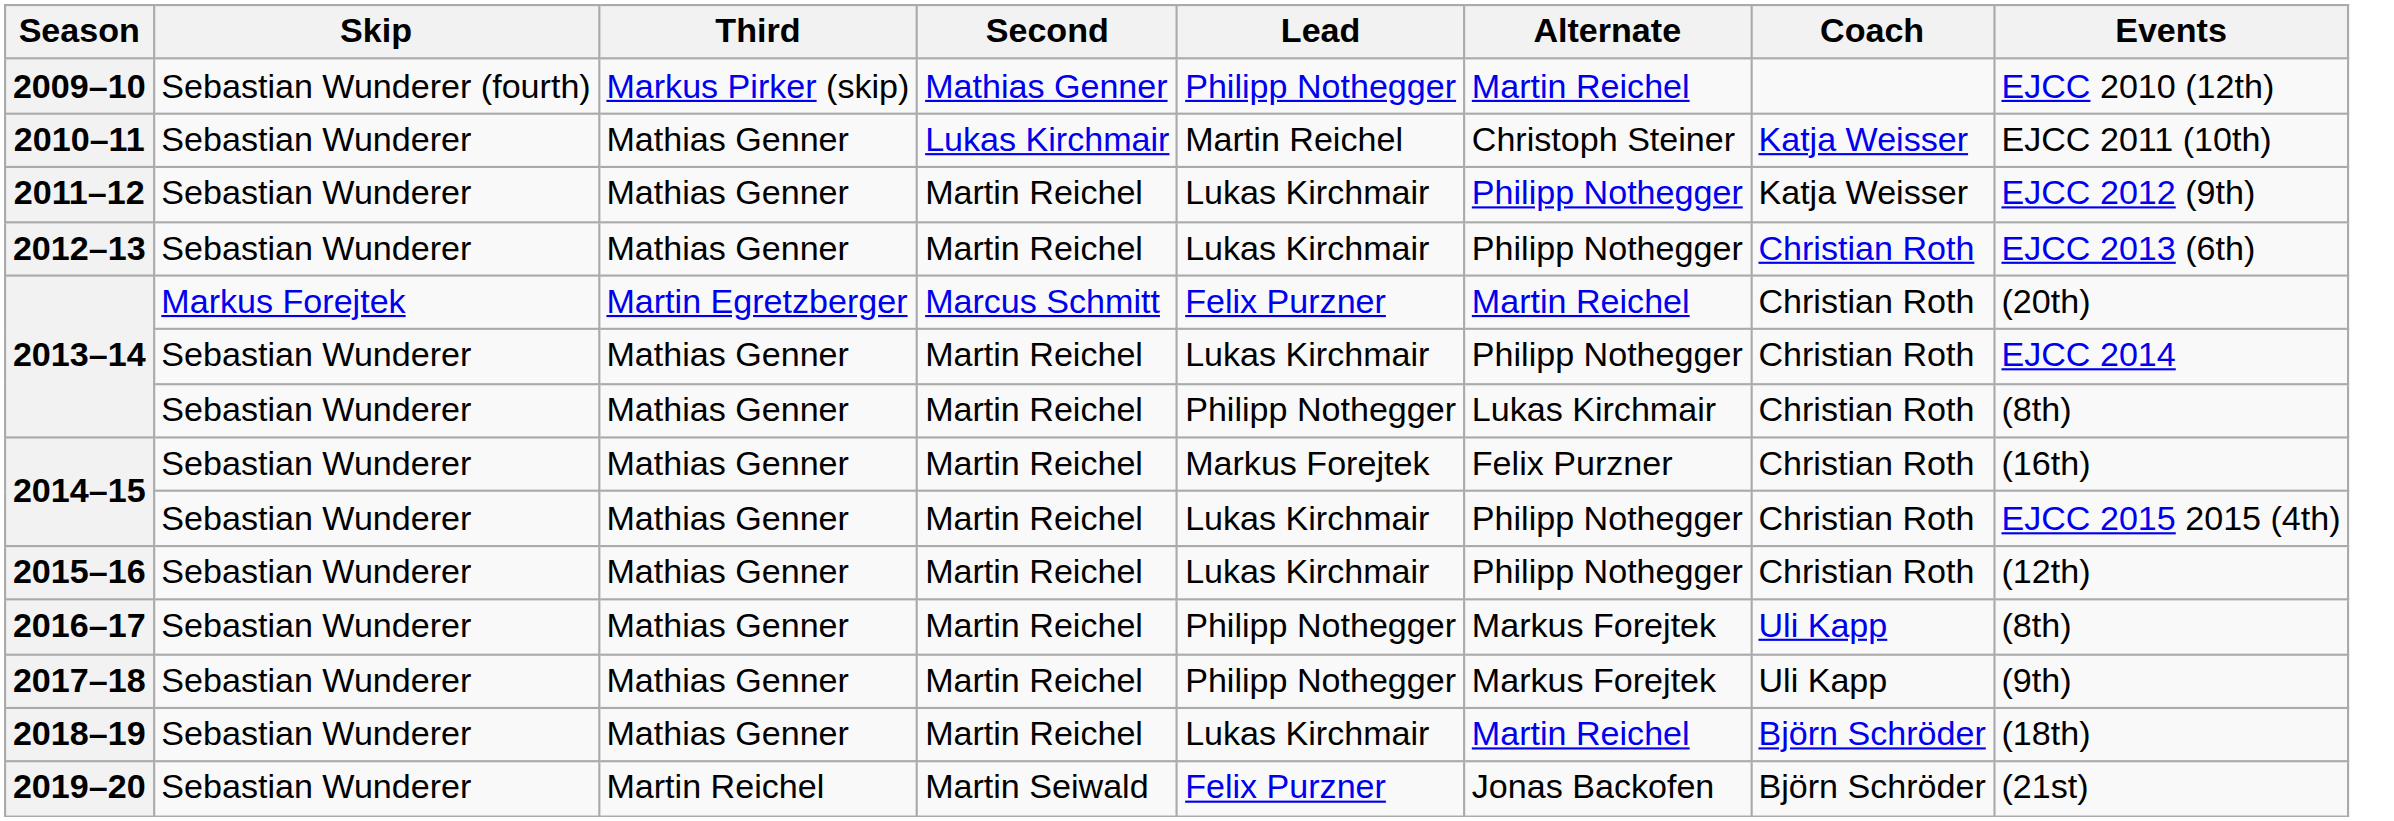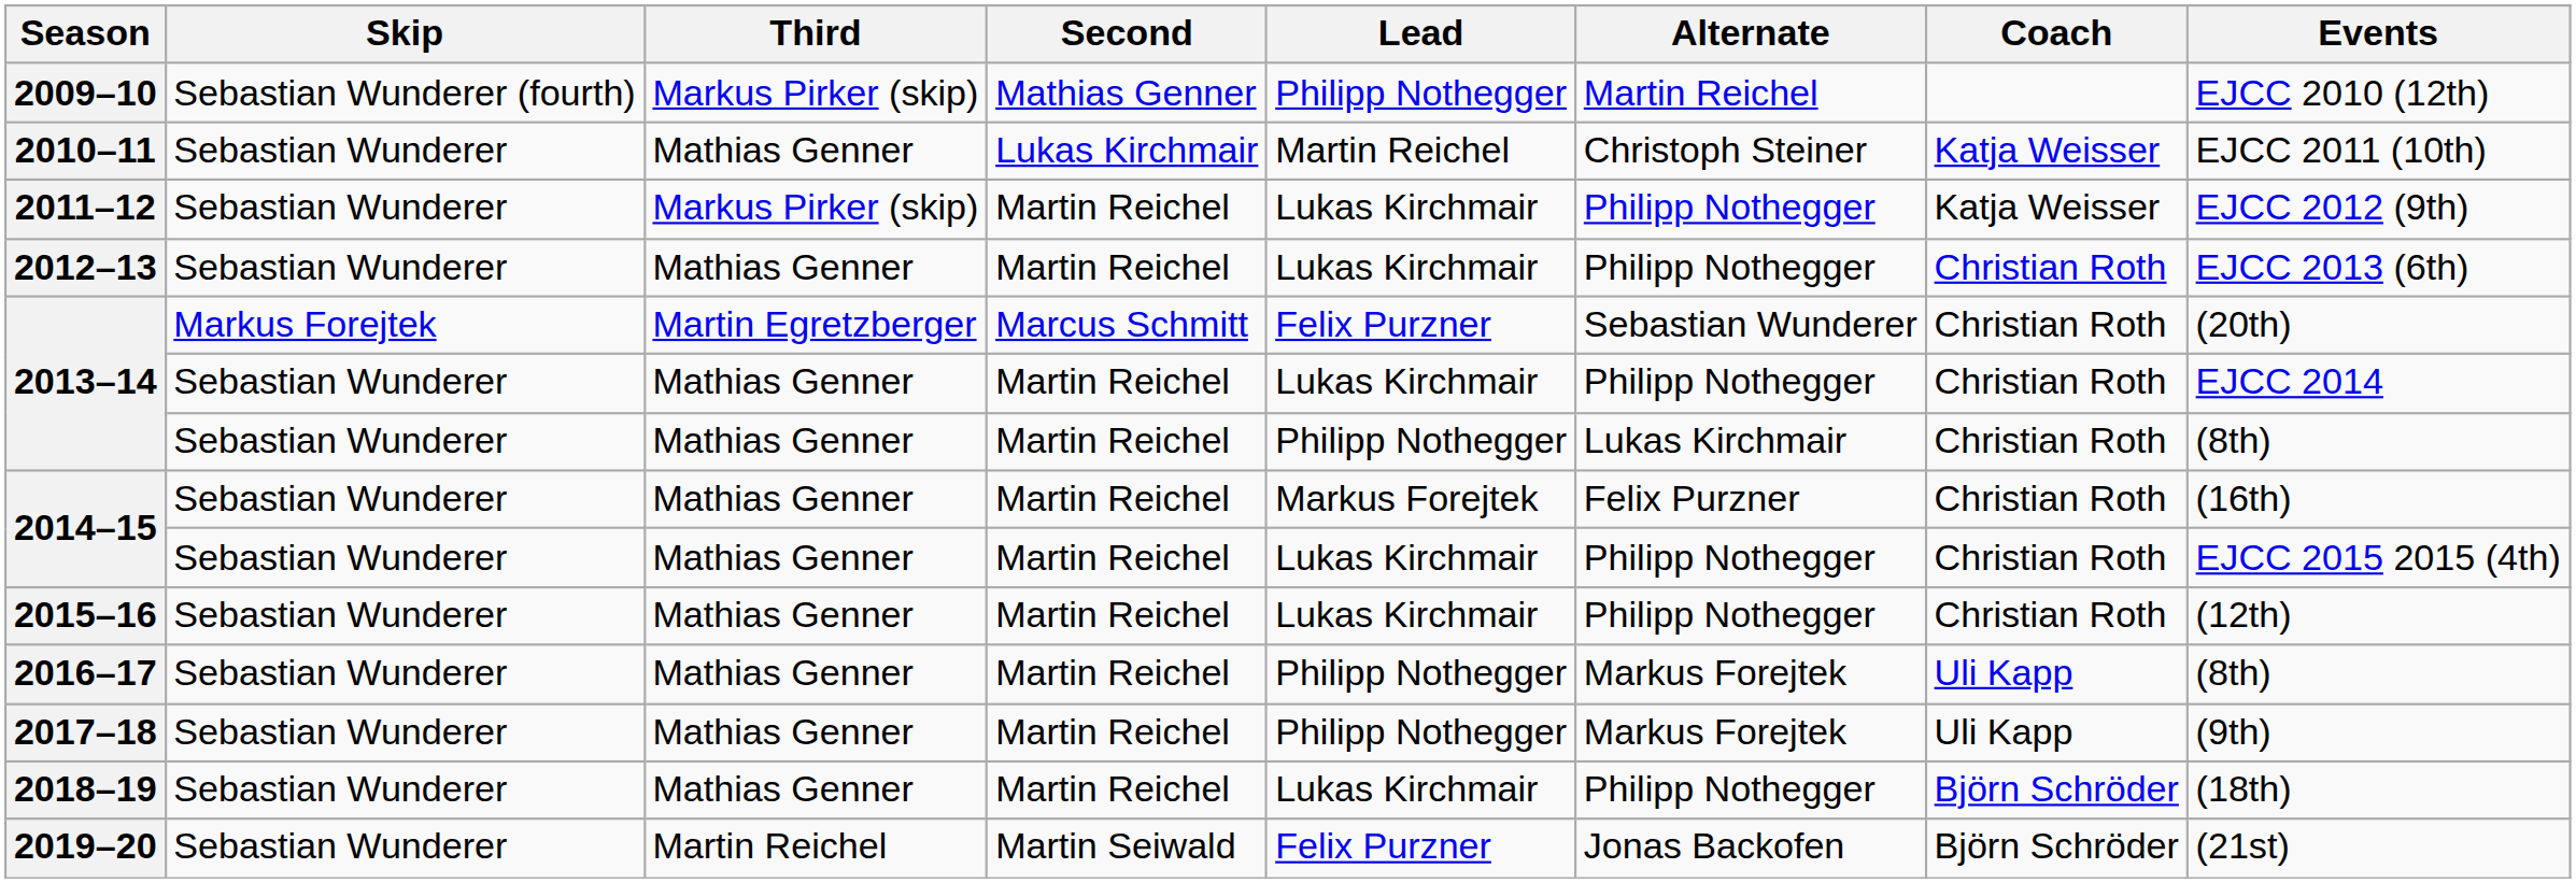2011–12 | Third: Mathias Genner -> Markus Pirker (skip)
2013–14 / Marcus Schmitt | Alternate: Martin Reichel -> Sebastian Wunderer
2018–19 | Alternate: Martin Reichel -> Philipp Nothegger
